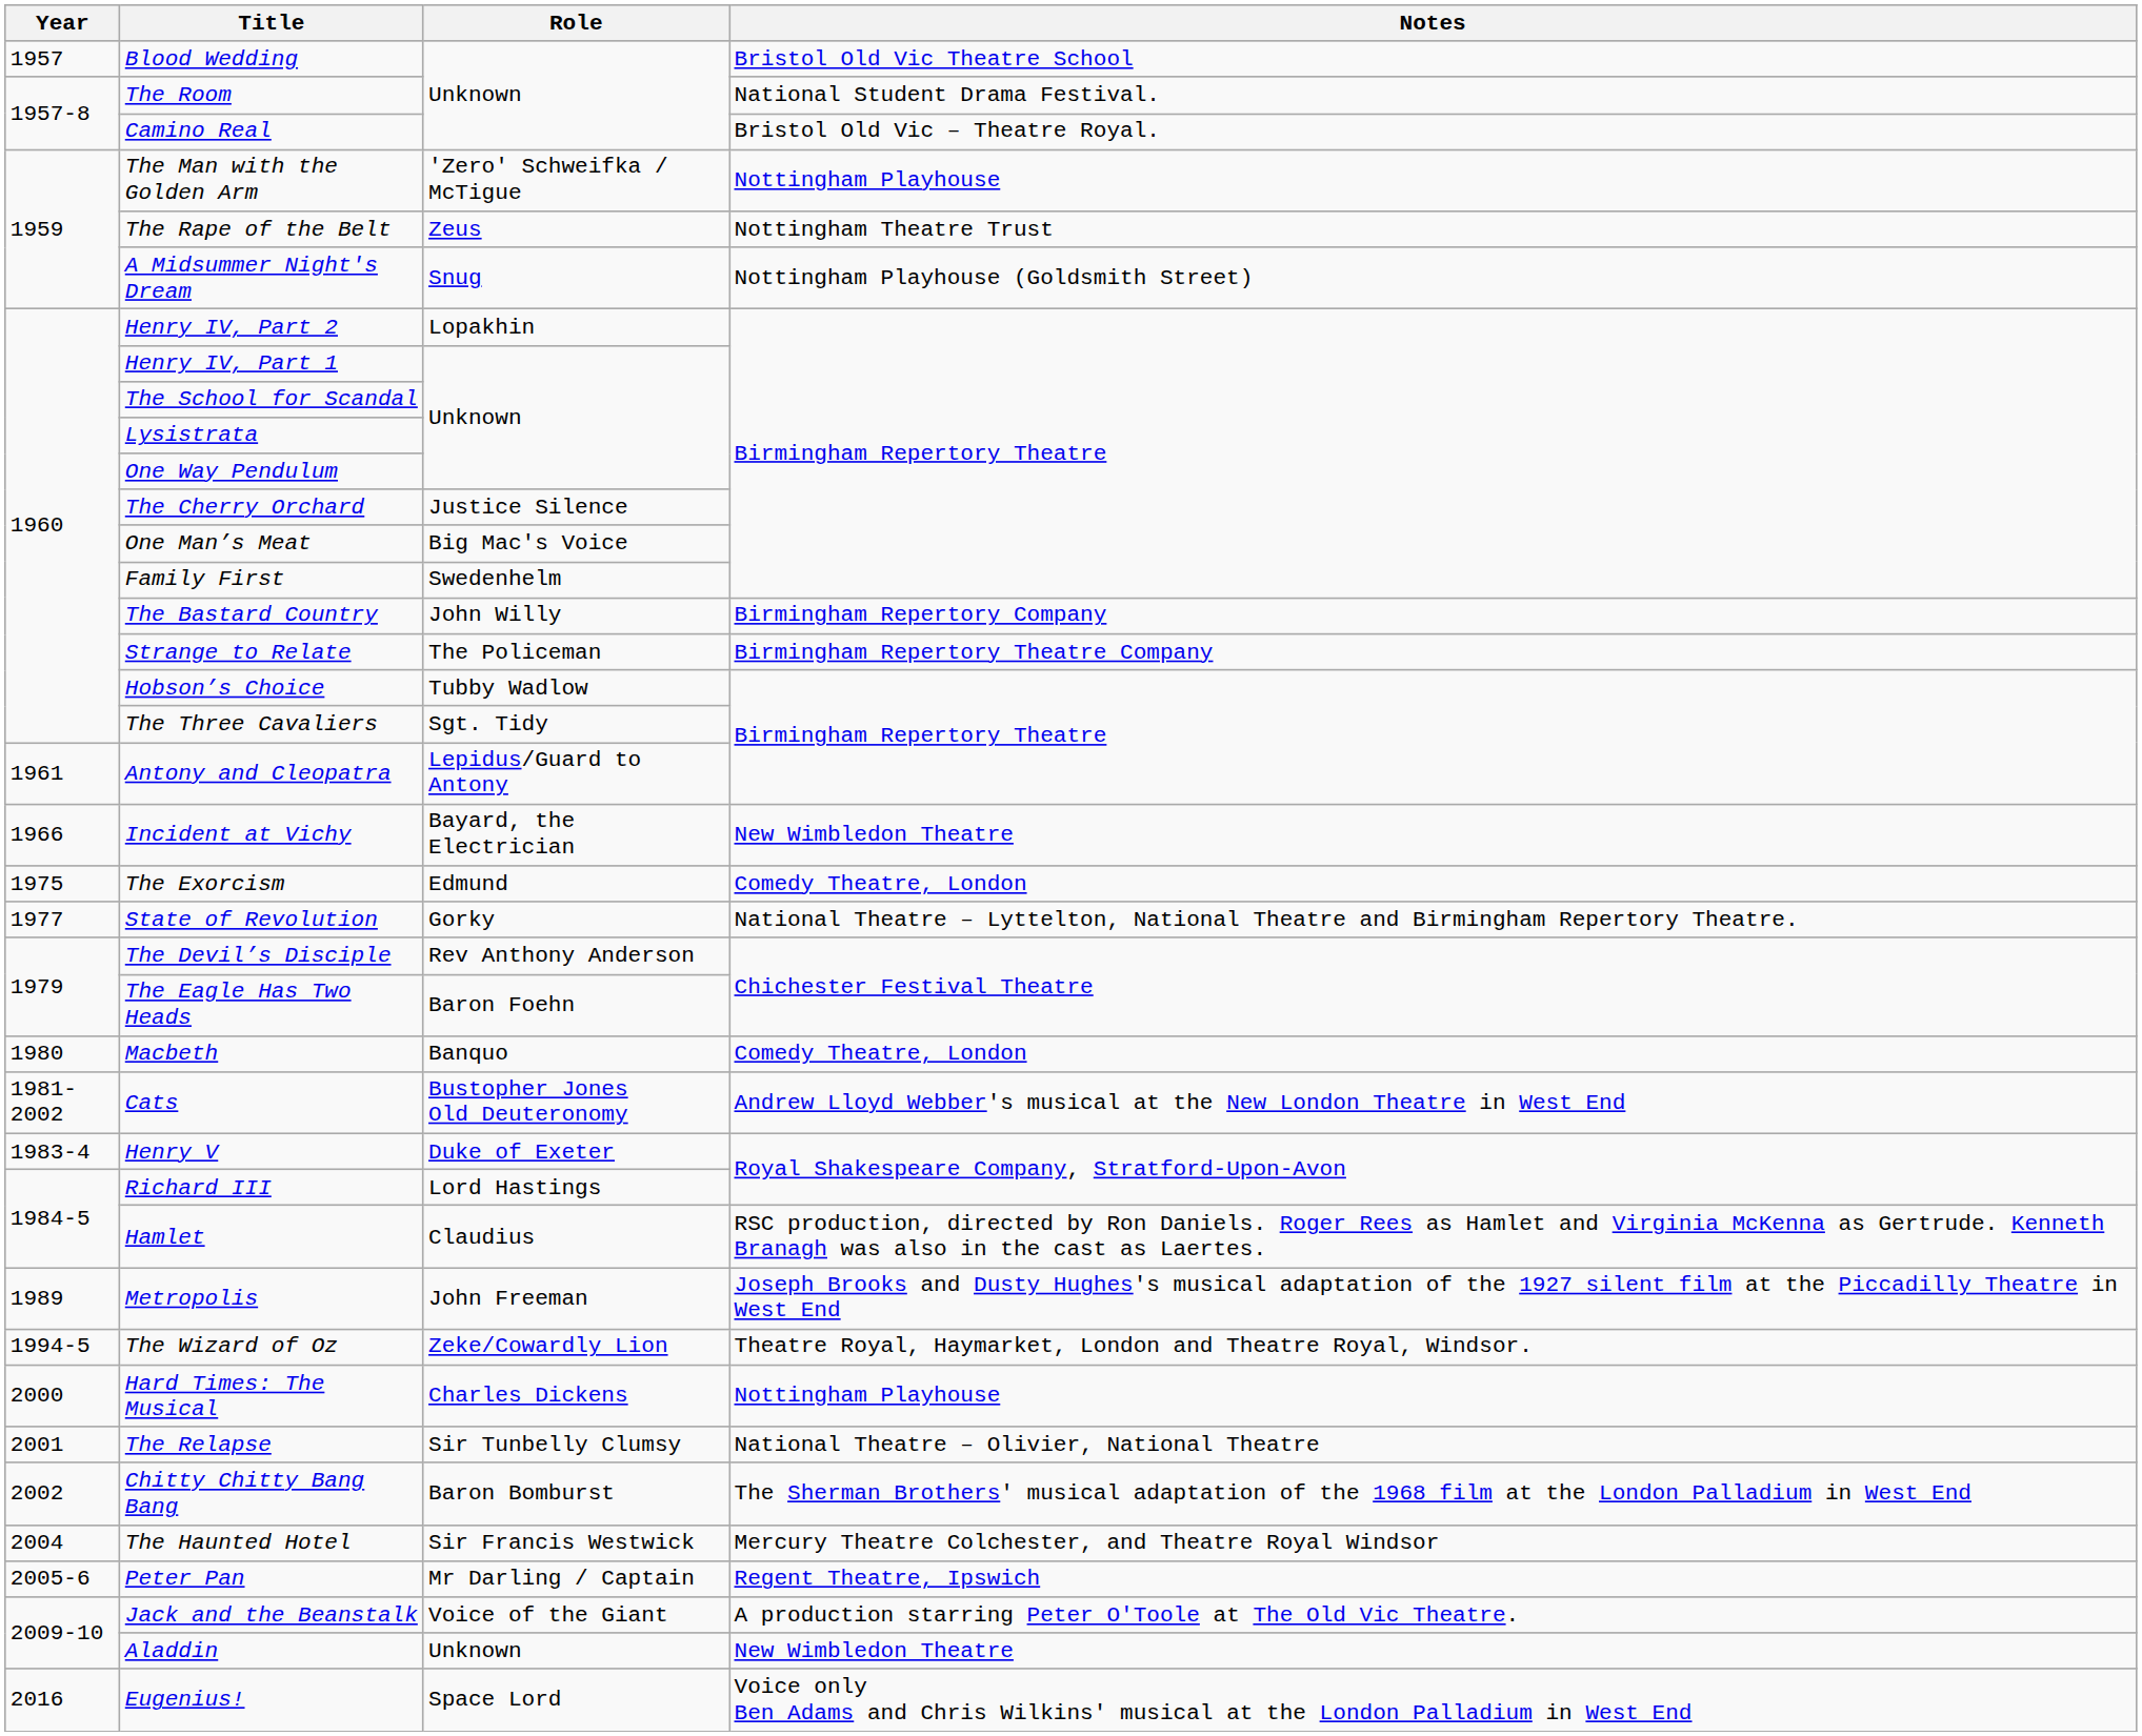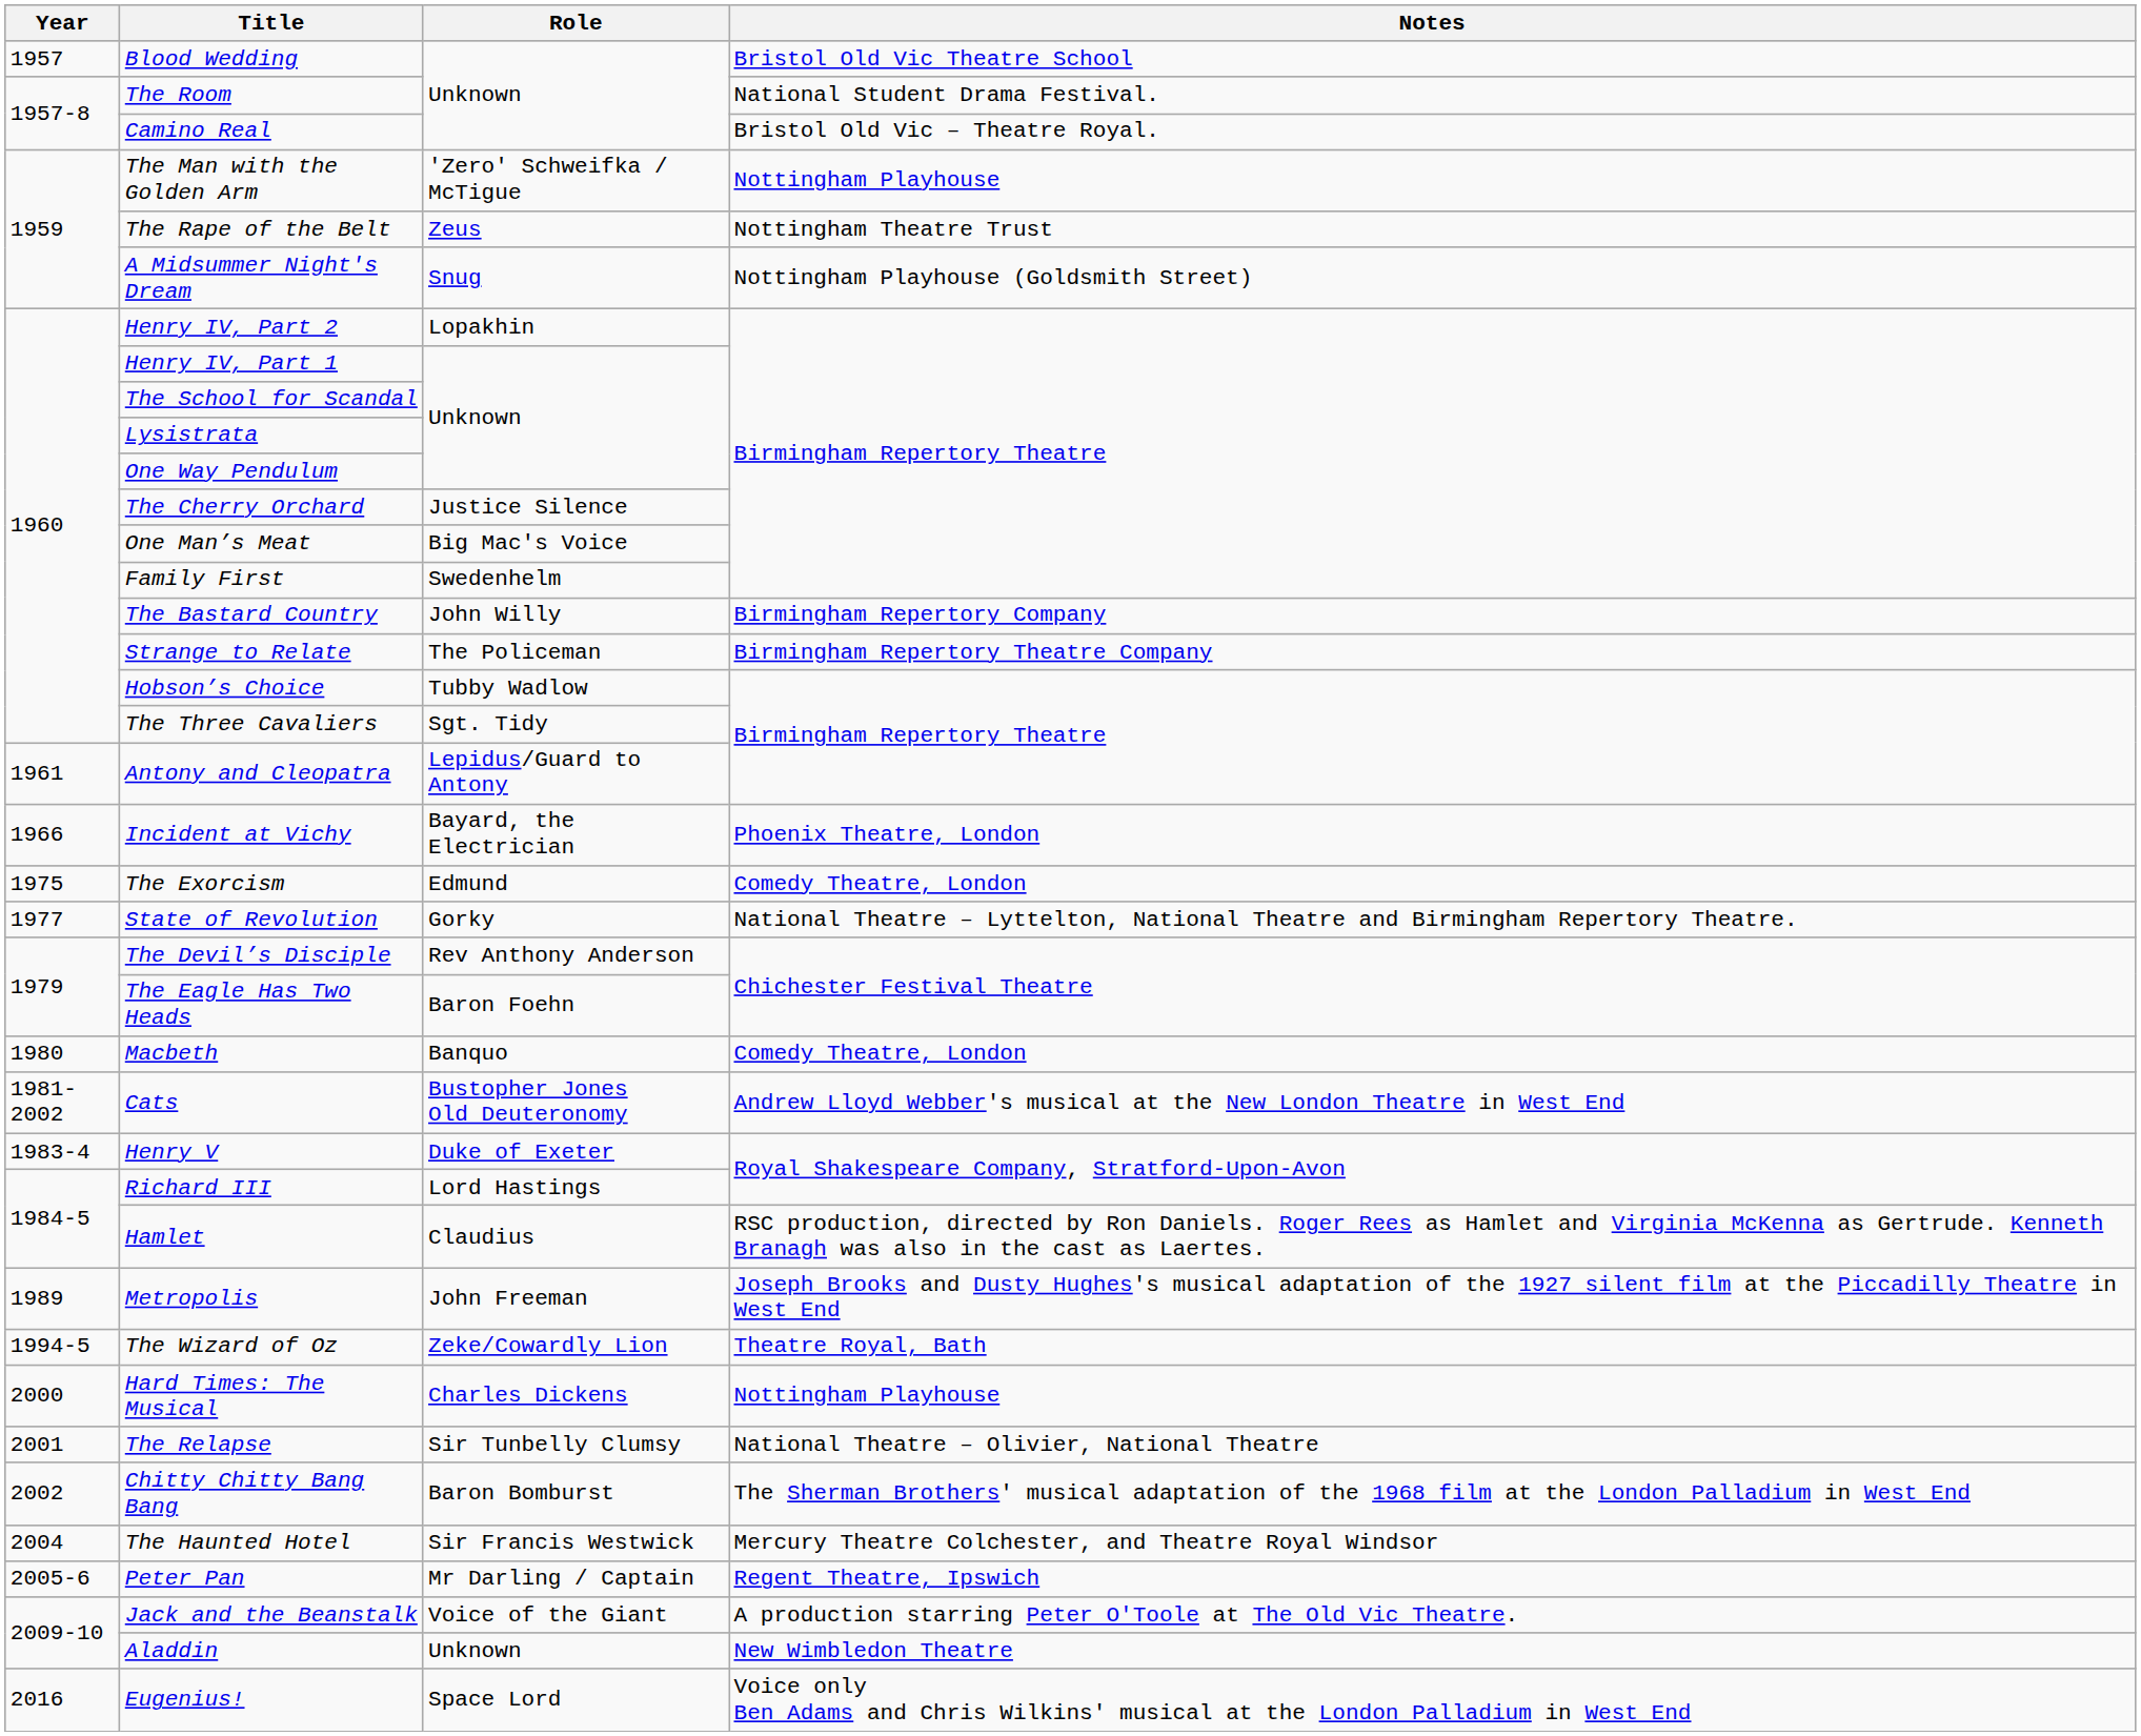Incident at Vichy | Notes: New Wimbledon Theatre -> Phoenix Theatre, London
The Wizard of Oz | Notes: Theatre Royal, Haymarket, London and Theatre Royal, Windsor. -> Theatre Royal, Bath
